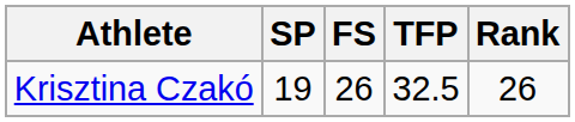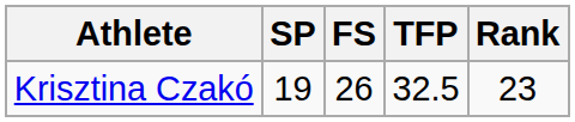Krisztina Czakó | Rank: 26 -> 23
